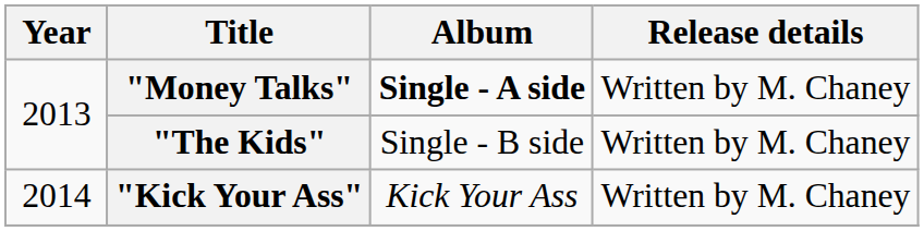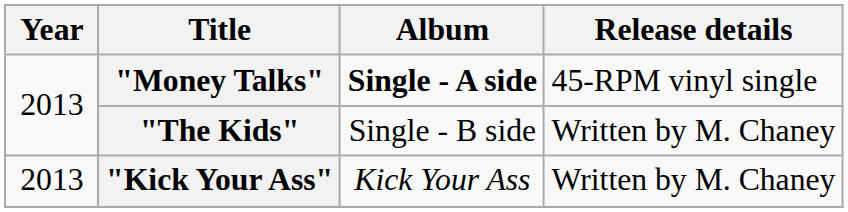"Money Talks" | Release details: Written by M. Chaney -> 45-RPM vinyl single
"Kick Your Ass" | Year: 2014 -> 2013
